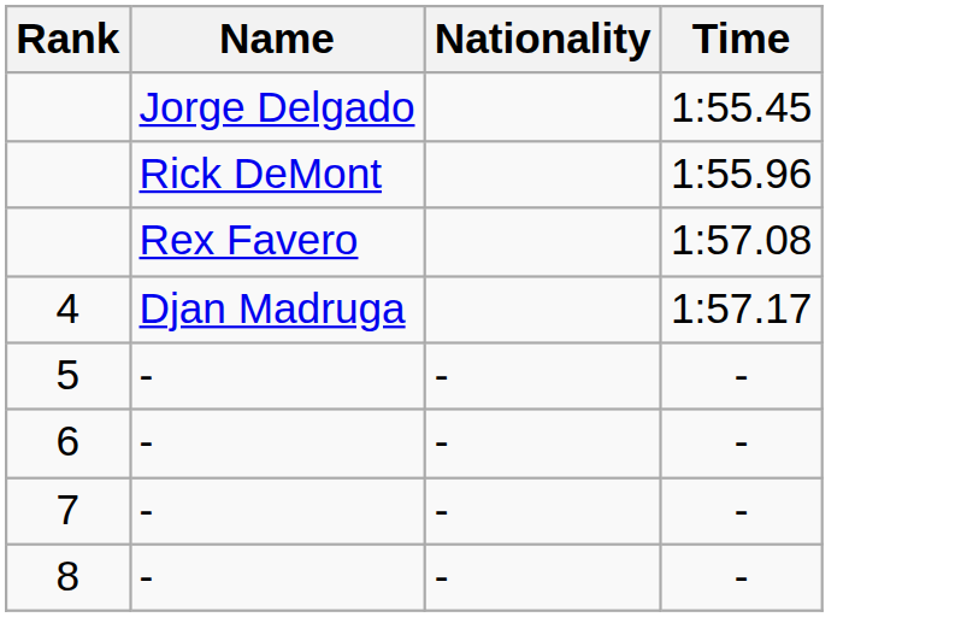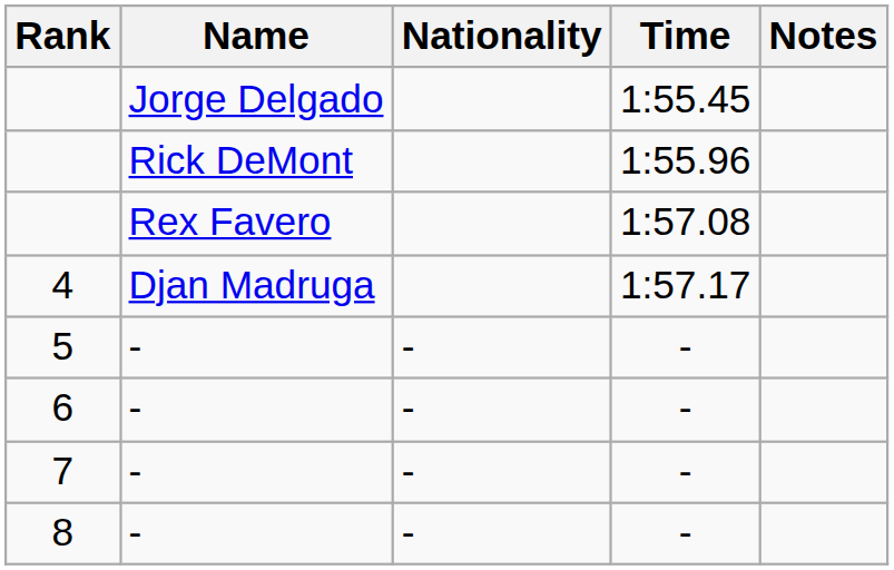+ column: Notes
